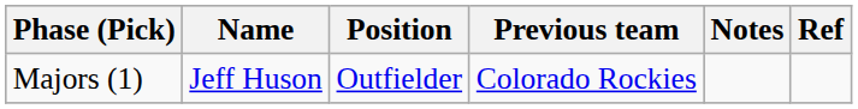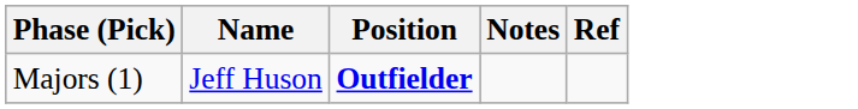- column: Previous team | Colorado Rockies
Majors (1) | Position: normal -> bold
